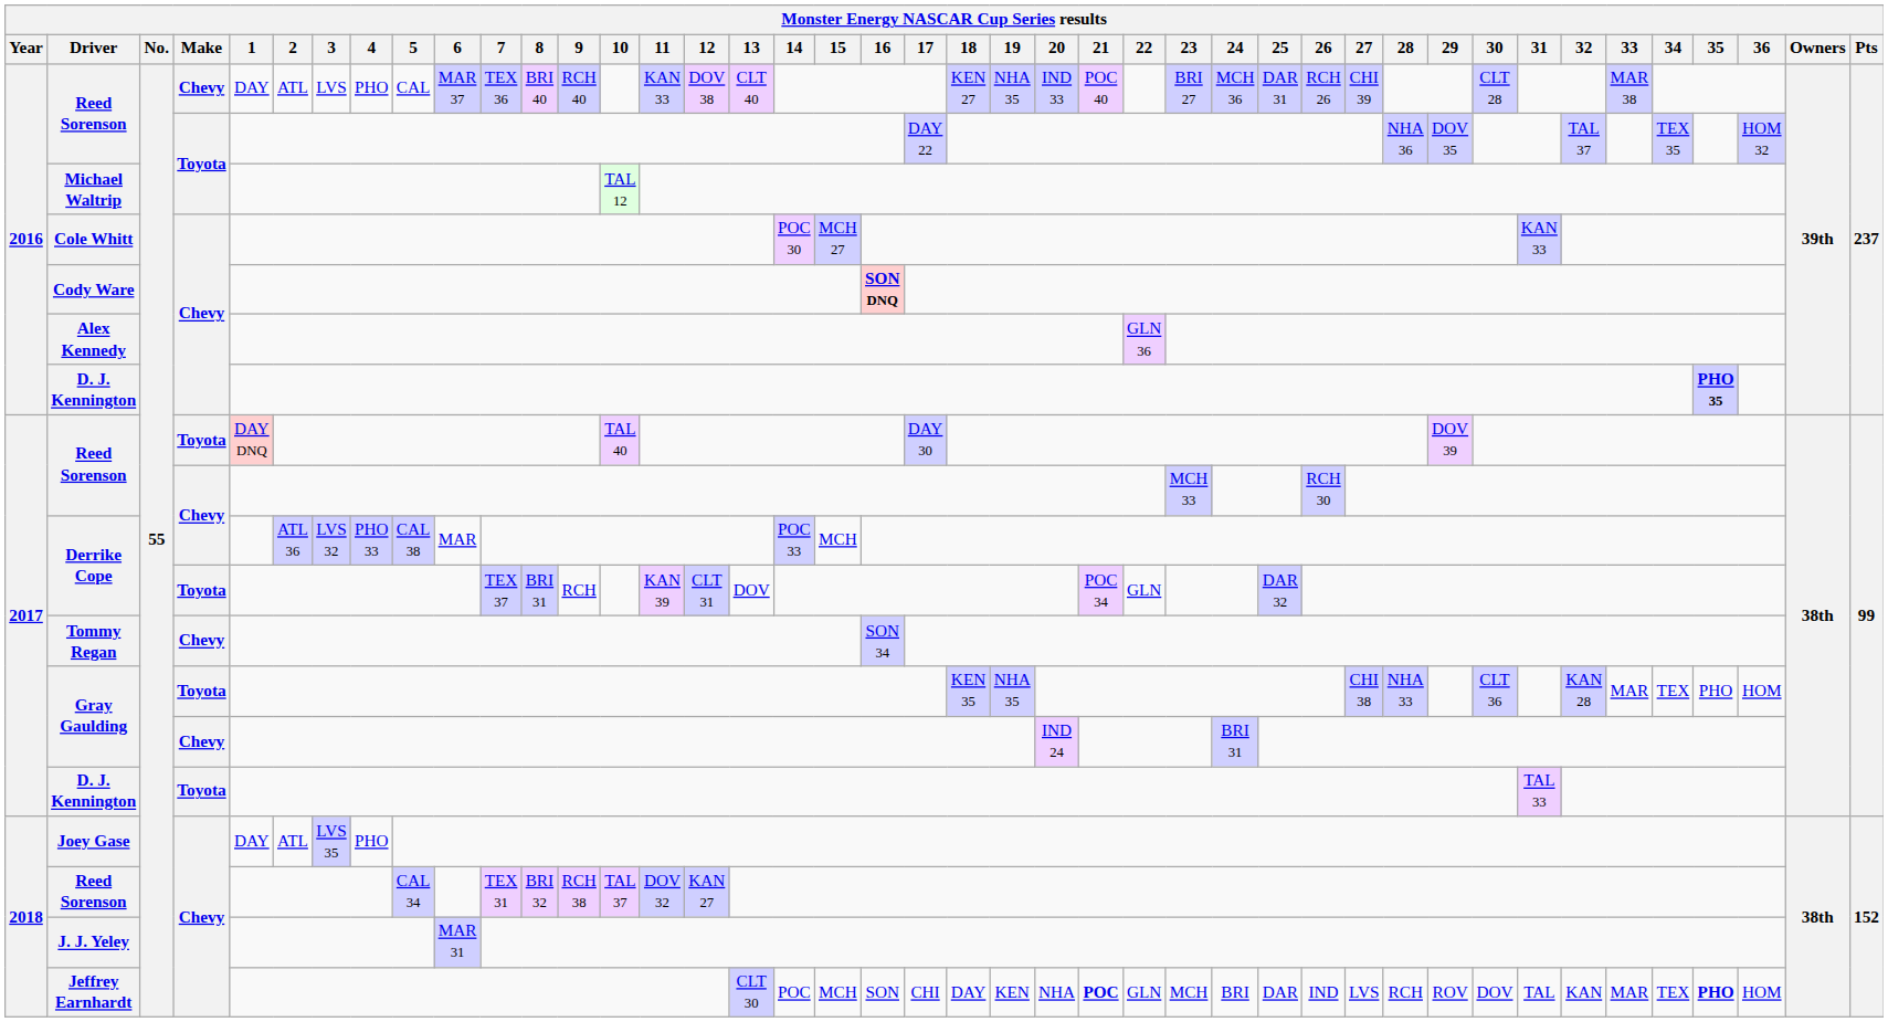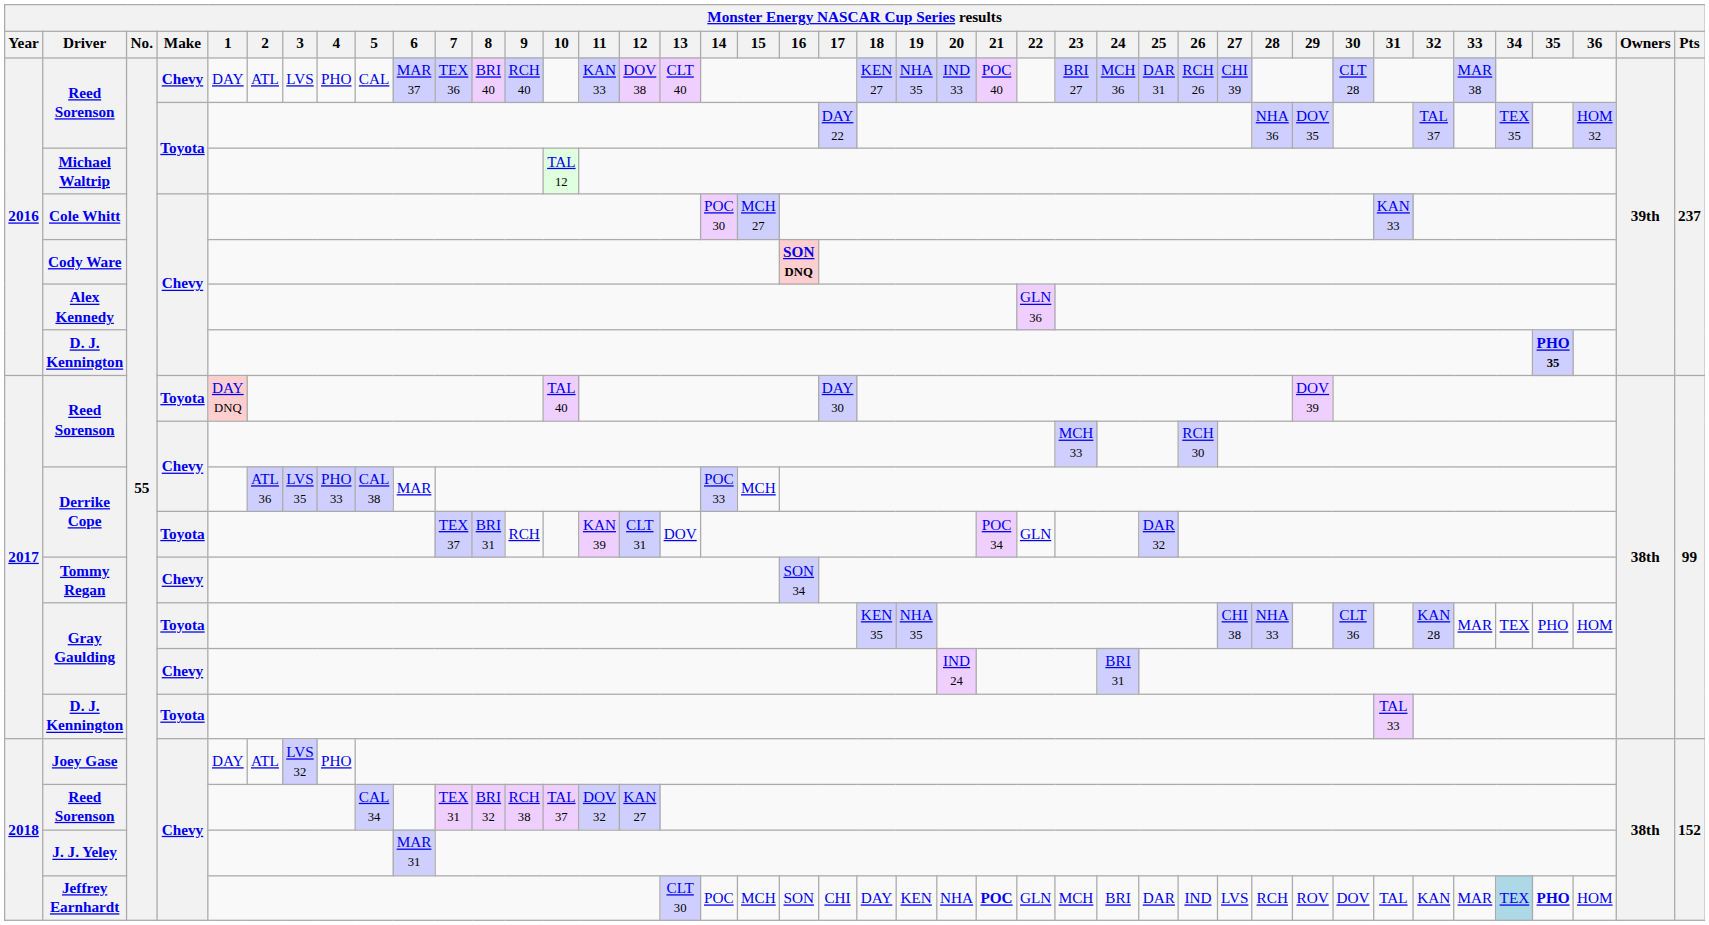Derrike Cope / Chevy | 3: LVS 32 -> LVS 35
Joey Gase | 3: LVS 35 -> LVS 32
Jeffrey Earnhardt | 34: no background -> lightblue background
